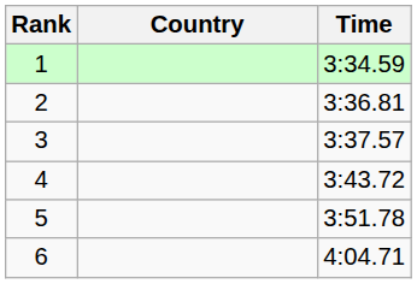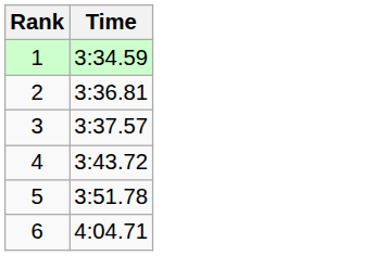- column: Country
